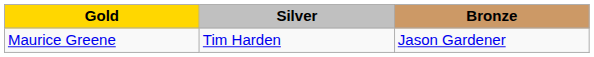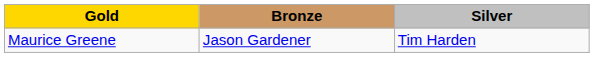columns swapped: Silver <-> Bronze
